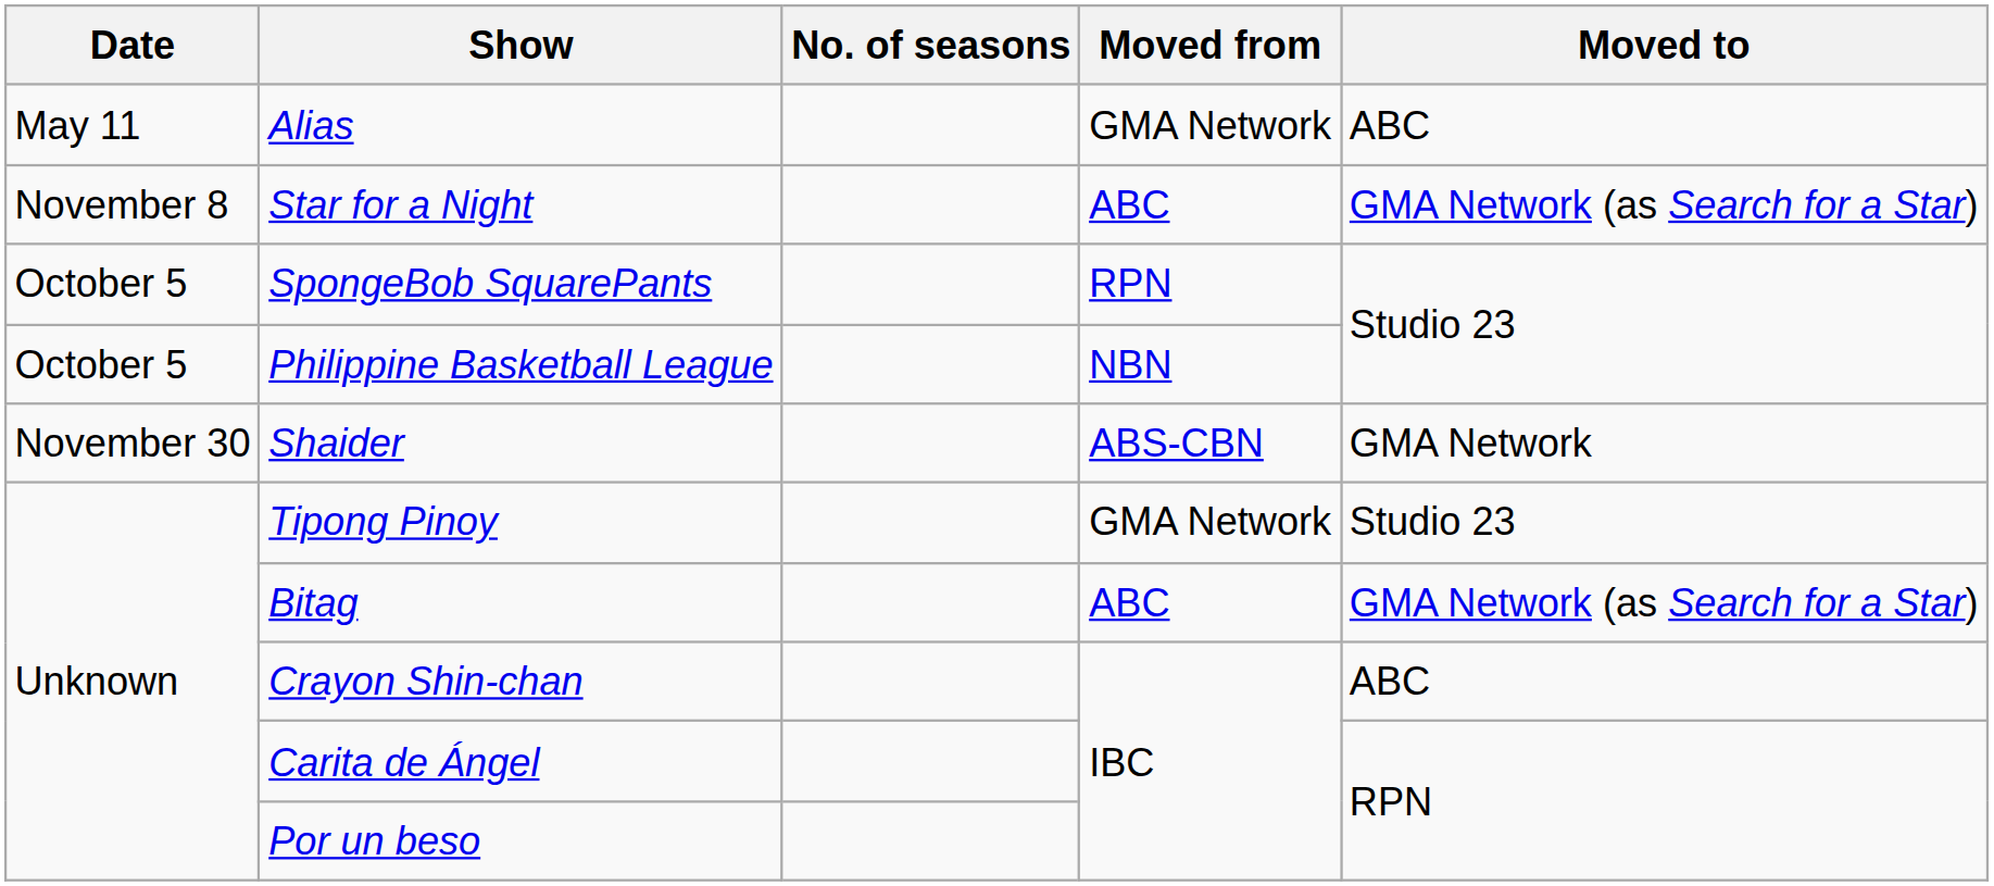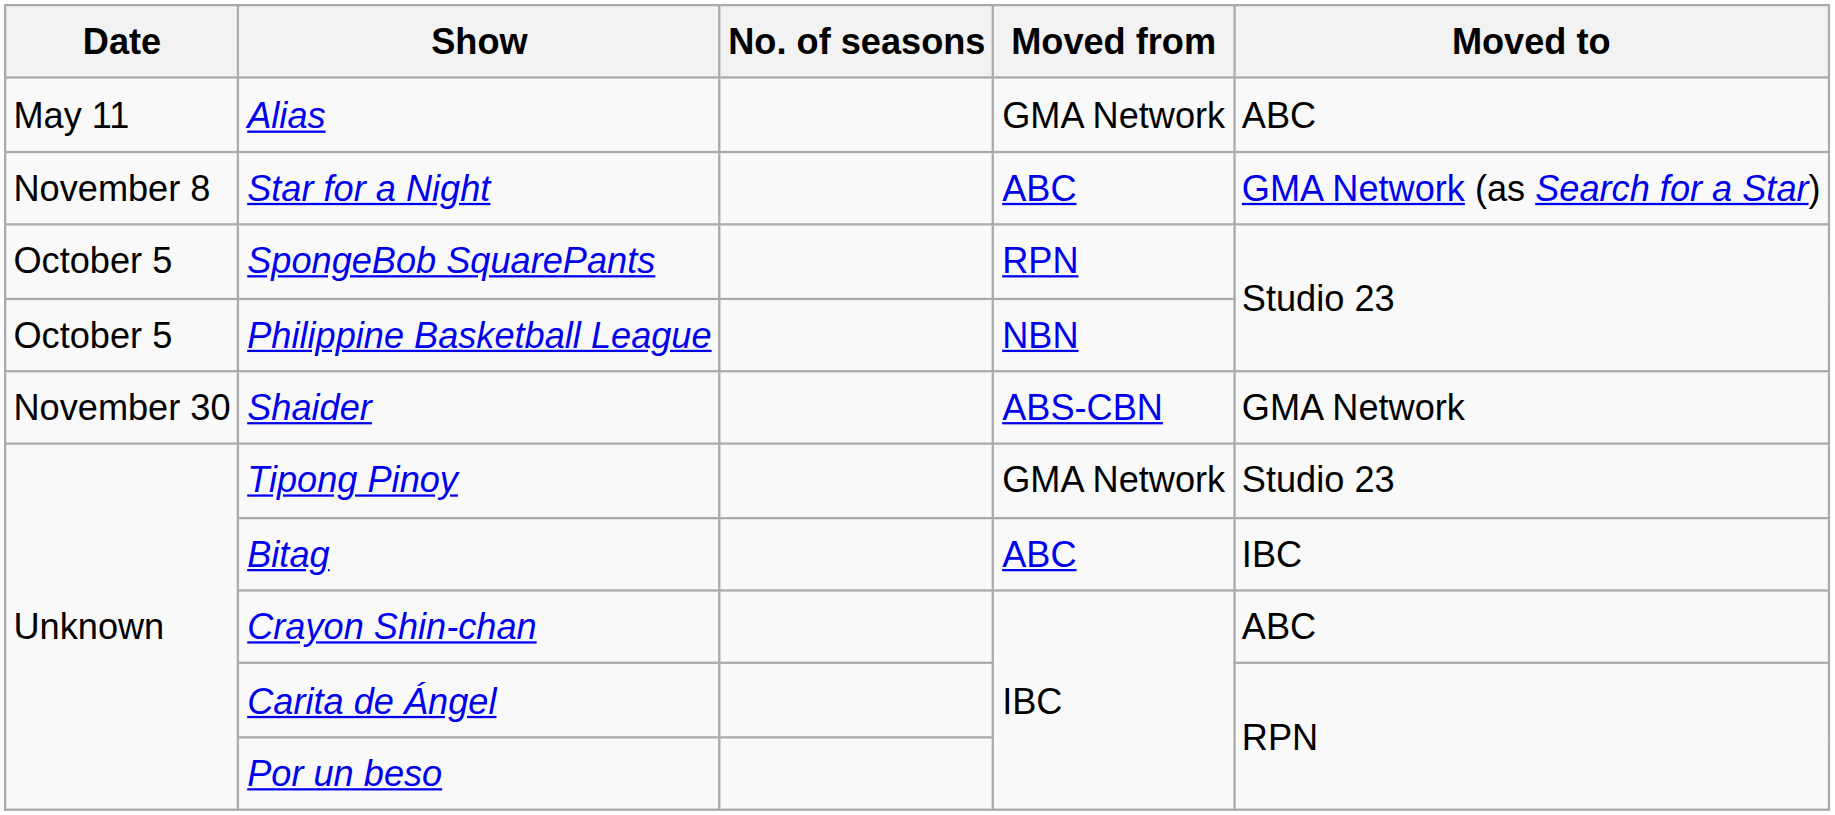Bitag | Moved to: GMA Network (as Search for a Star) -> IBC
